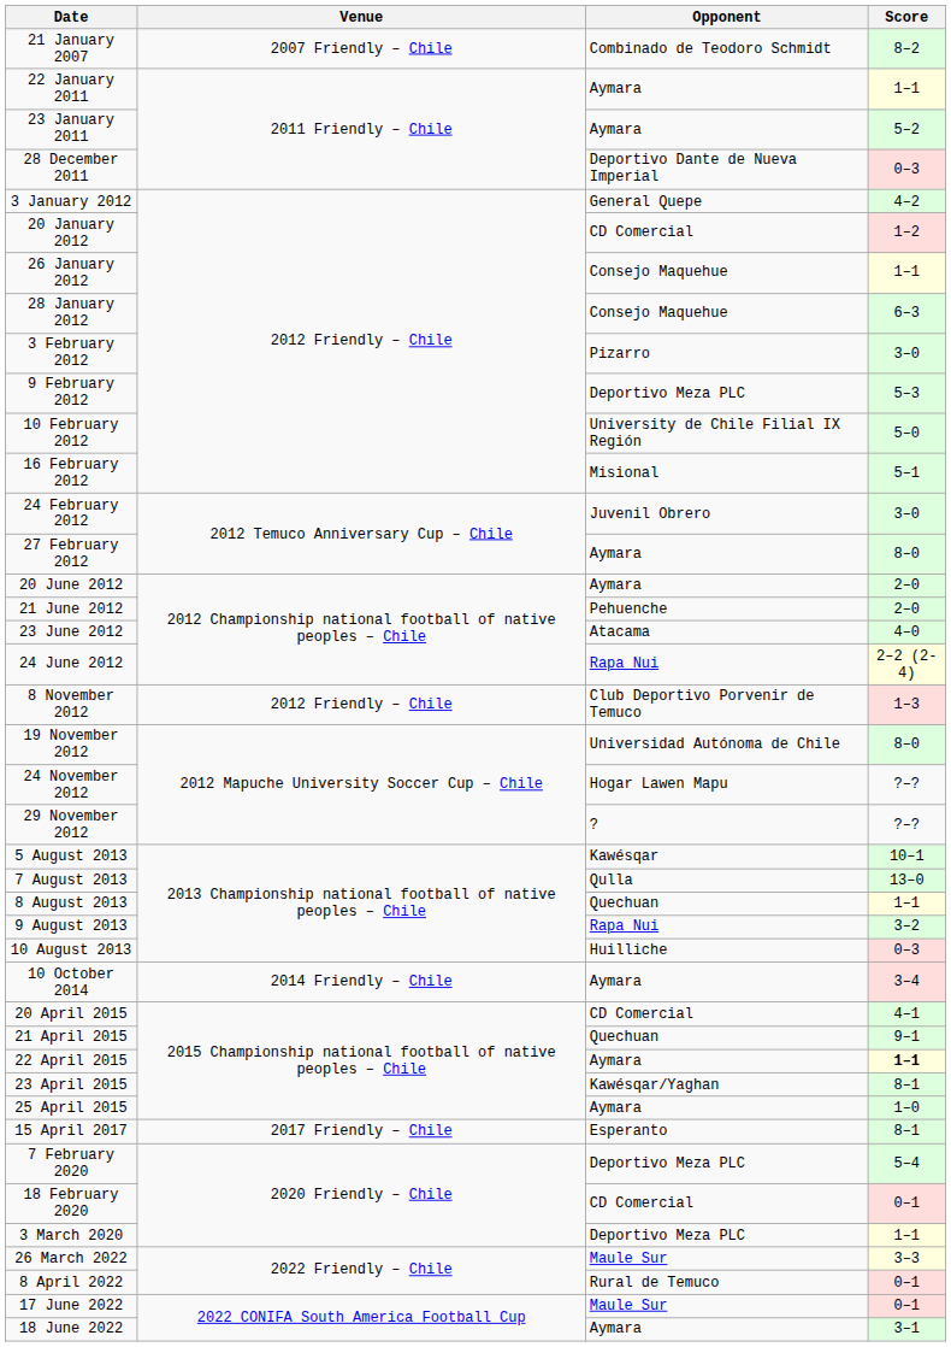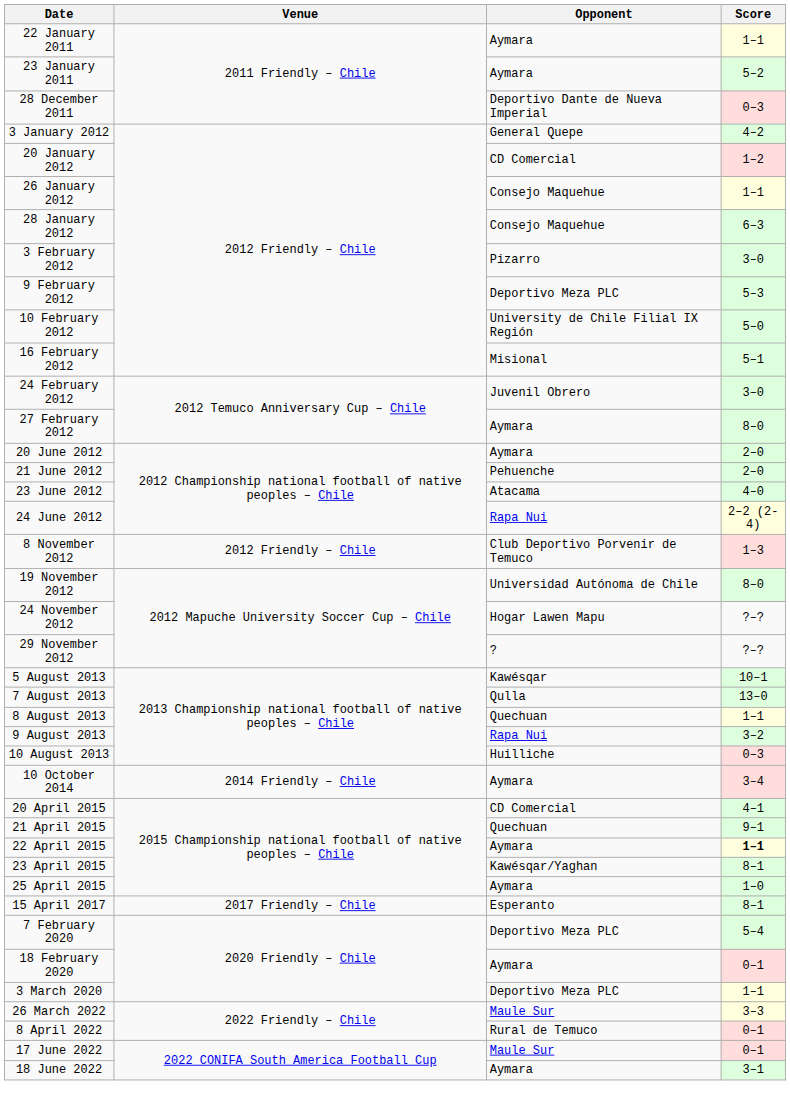- row: 21 January 2007 | 2007 Friendly – Chile | Combinado de Teodoro Schmidt | 8–2
18 February 2020 | Opponent: CD Comercial -> Aymara
